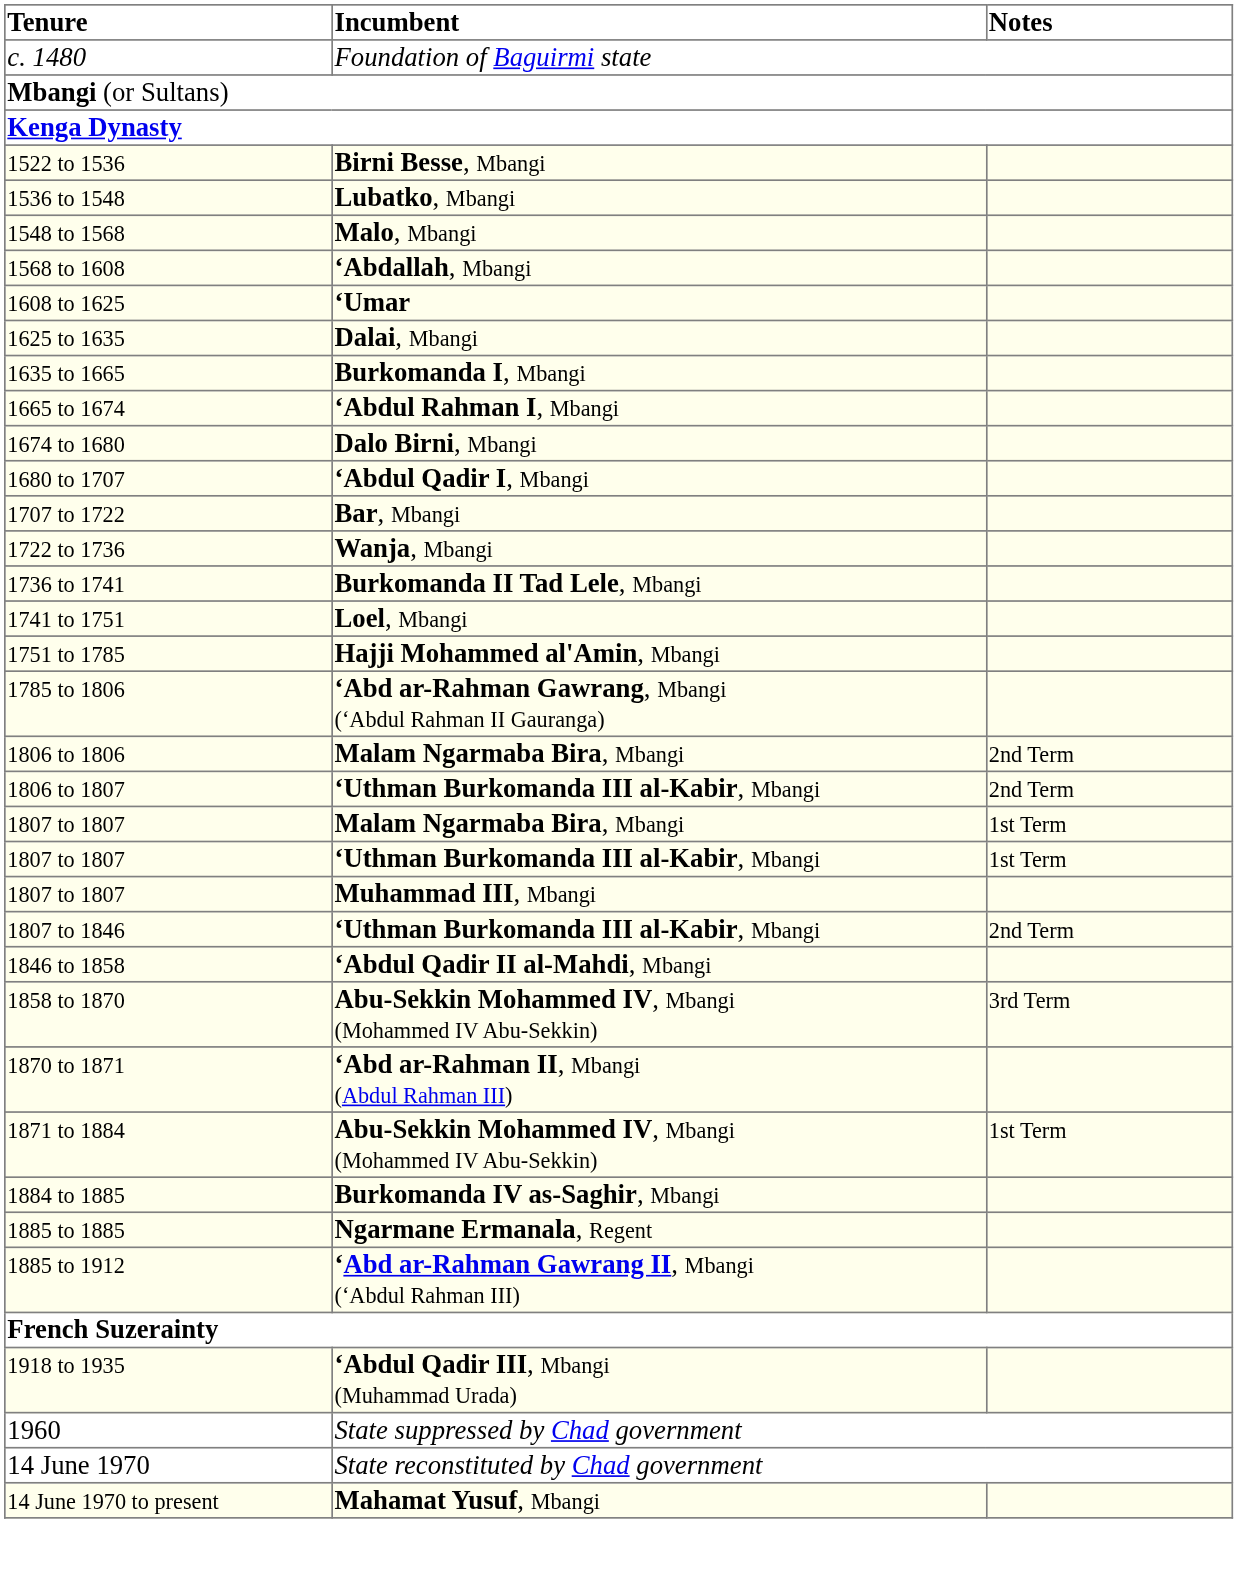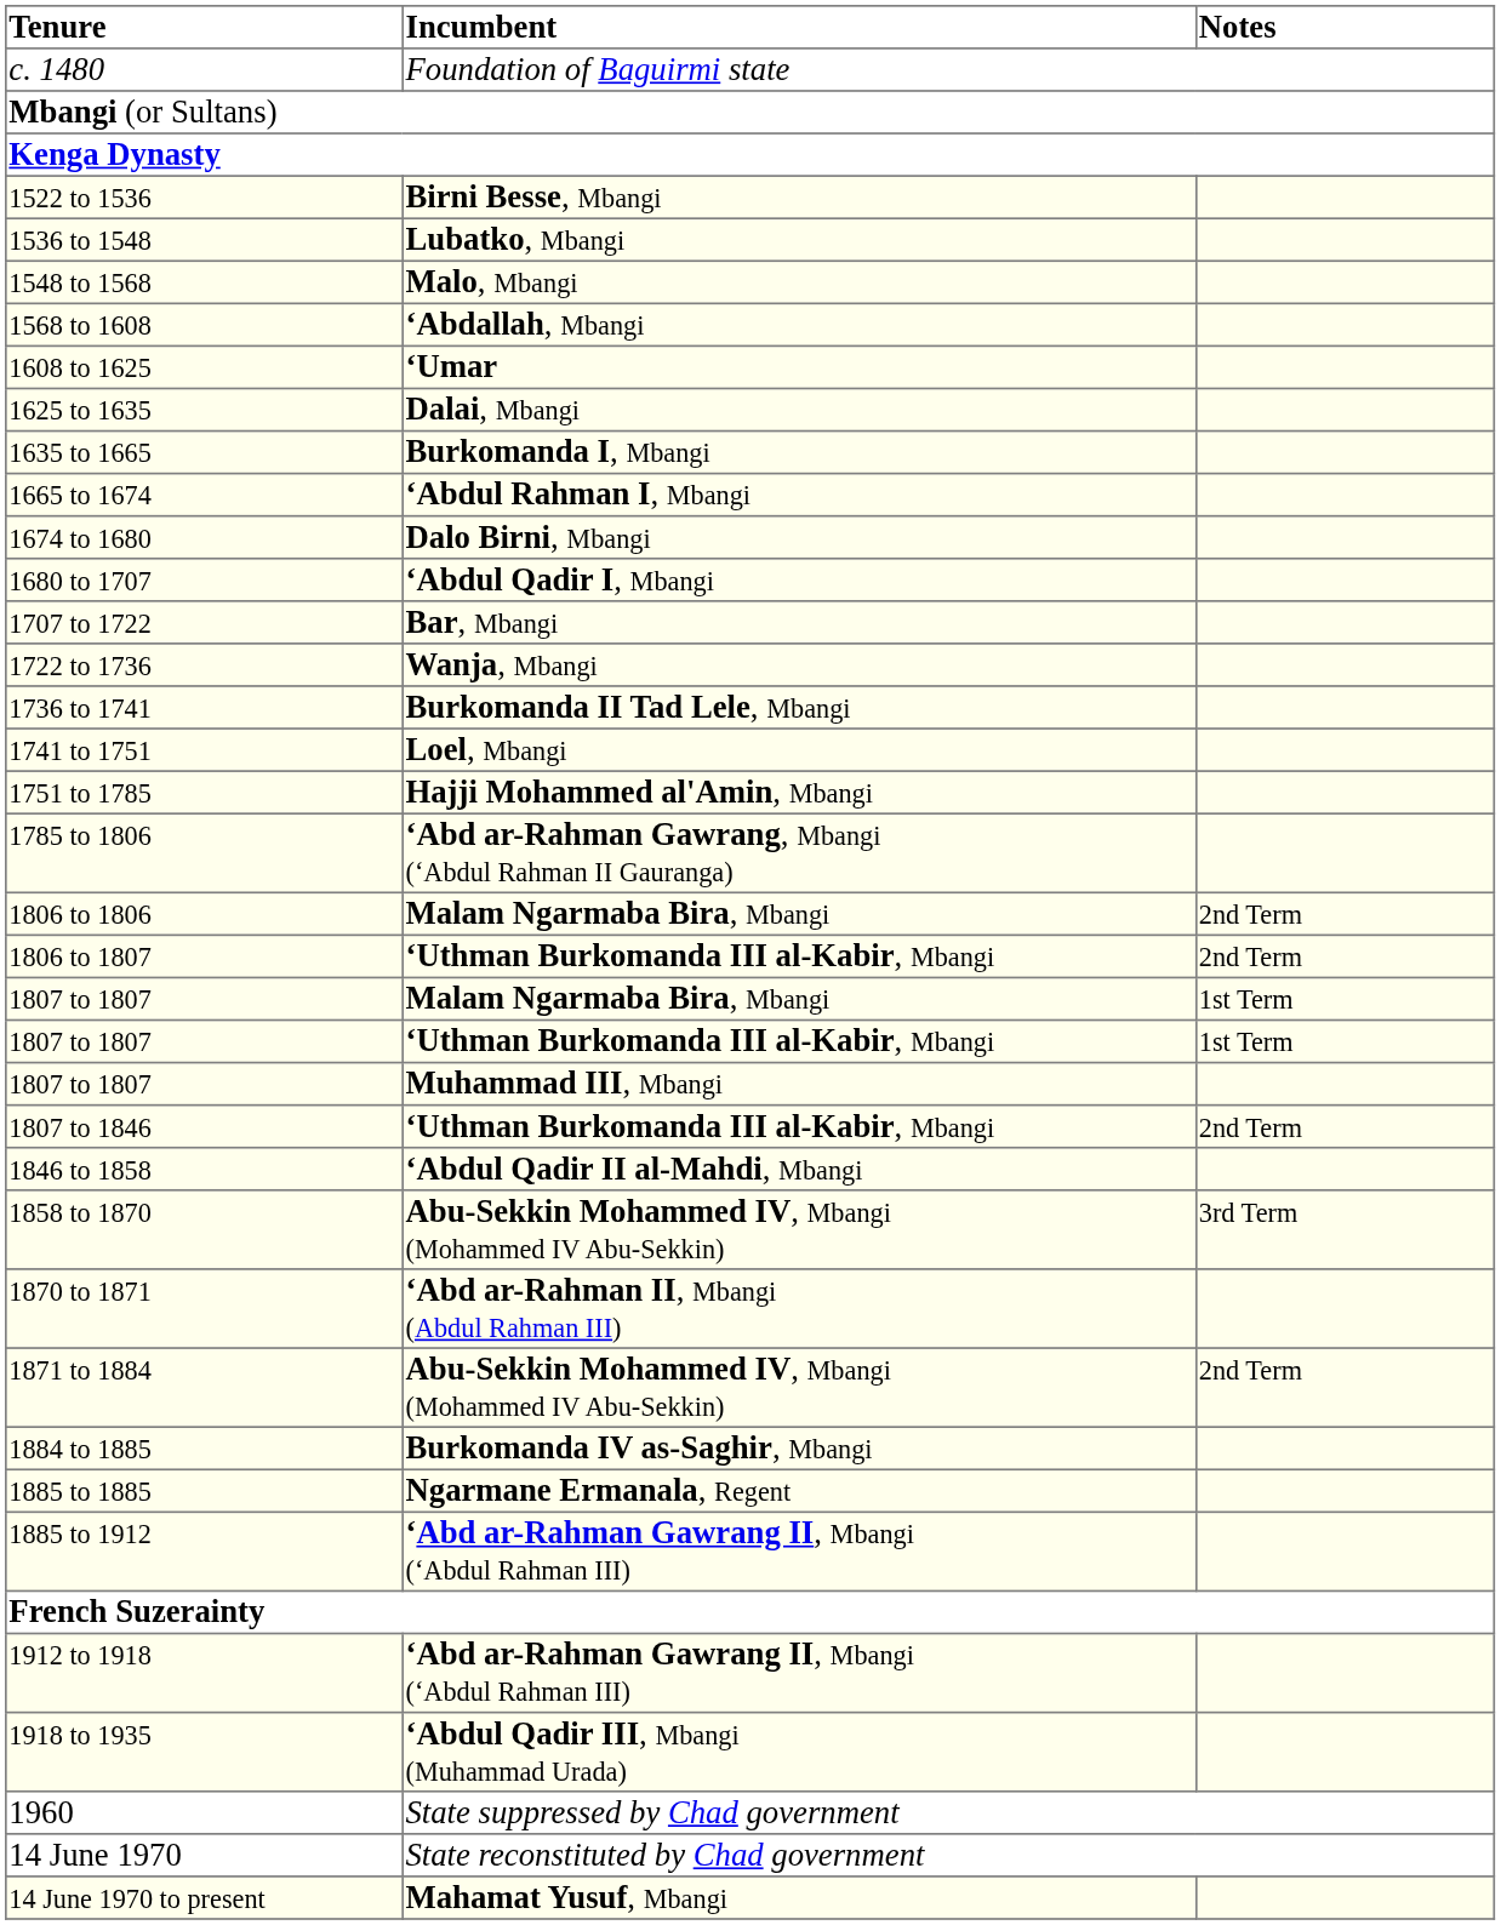1871 to 1884 | Notes: 1st Term -> 2nd Term
+ row: 1912 to 1918 | ‘Abd ar-Rahman Gawrang II, Mbangi (‘Abdul Rahman III)
